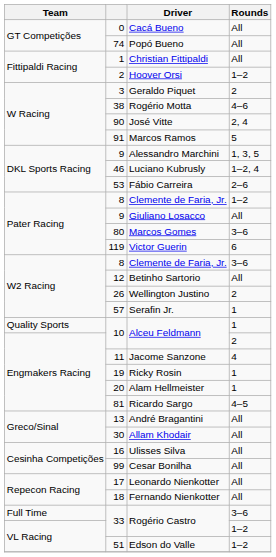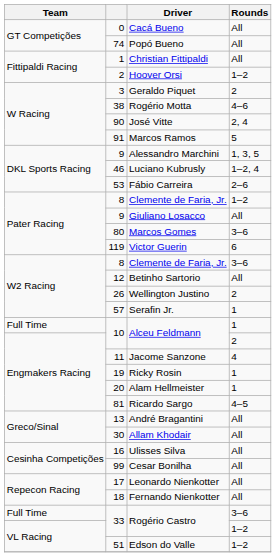Alceu Feldmann / 1 | Team: Quality Sports -> Full Time
